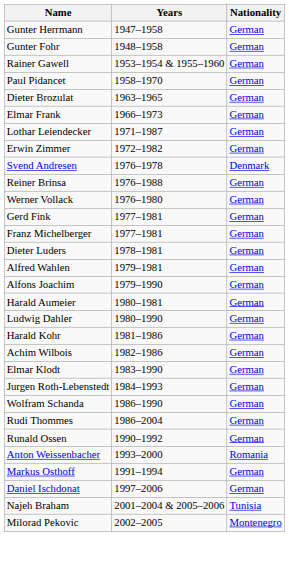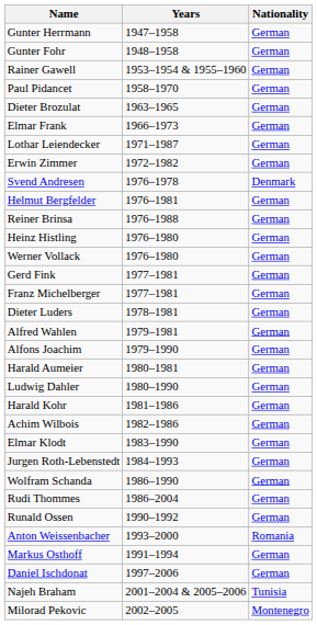+ row: Helmut Bergfelder | 1976–1981 | German
+ row: Heinz Histling | 1976–1980 | German
